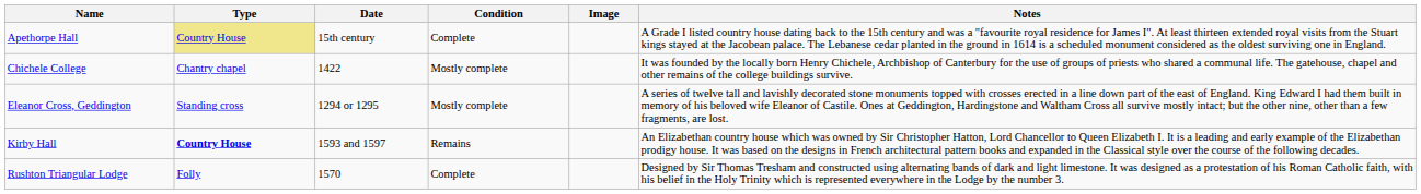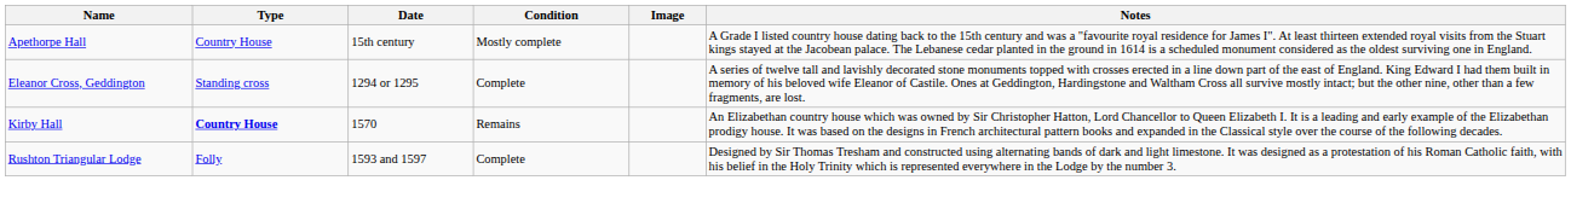Apethorpe Hall | Type: khaki background -> no background
Apethorpe Hall | Condition: Complete -> Mostly complete
- row: Chichele College | Chantry chapel | 1422 | Mostly complete | It was founded by the locally born Henry Chichele, Archbishop of Canterbury for the use of groups of priests who shared a communal life. The gatehouse, chapel and other remains of the college buildings survive.
Eleanor Cross, Geddington | Condition: Mostly complete -> Complete
Kirby Hall | Date: 1593 and 1597 -> 1570
Rushton Triangular Lodge | Date: 1570 -> 1593 and 1597
